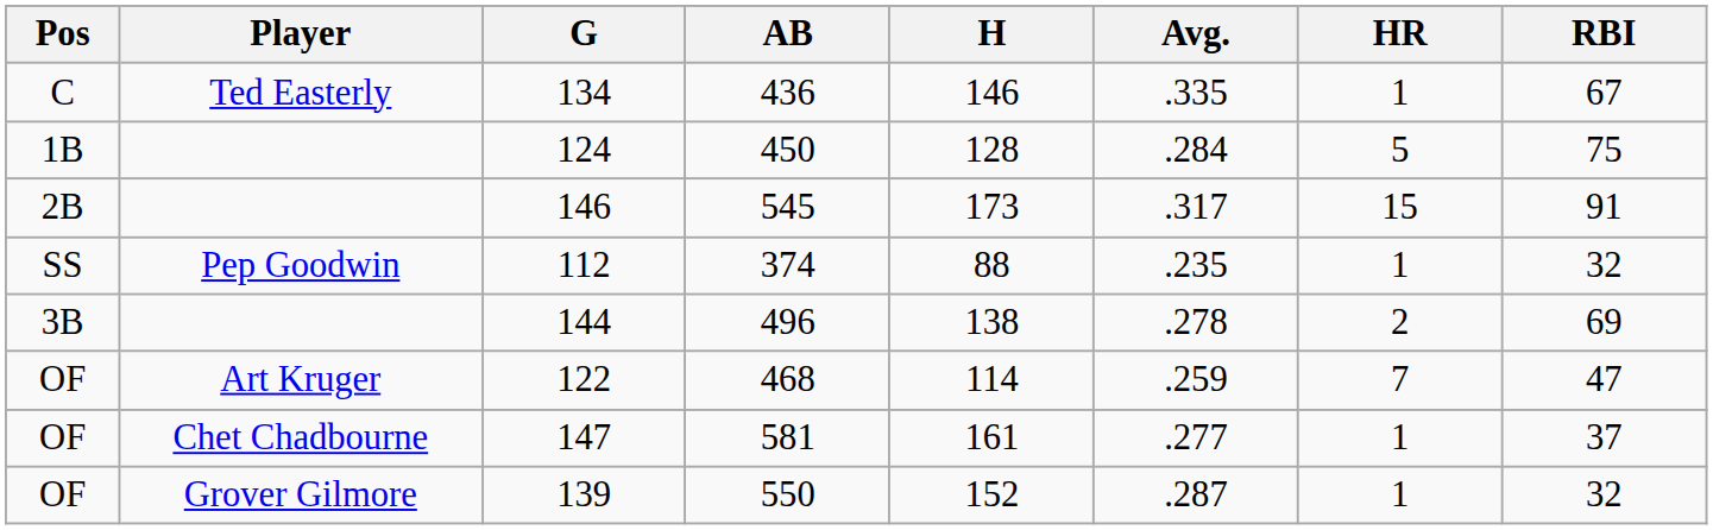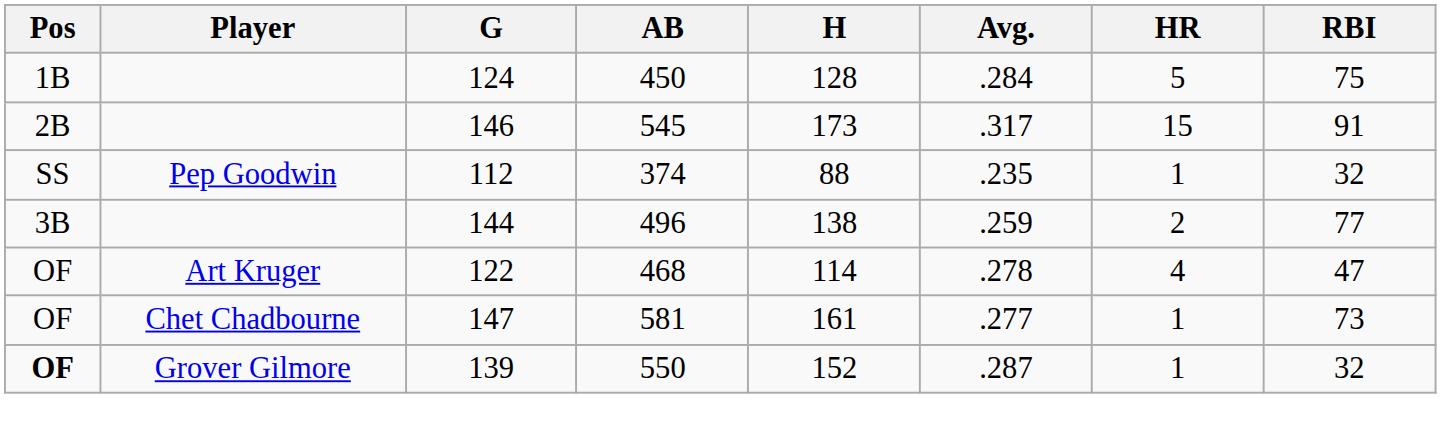- row: C | Ted Easterly | 134 | 436 | 146 | .335 | 1 | 67
144 | Avg.: .278 -> .259
144 | RBI: 69 -> 77
122 | Avg.: .259 -> .278
122 | HR: 7 -> 4
147 | RBI: 37 -> 73
139 | Pos: normal -> bold
